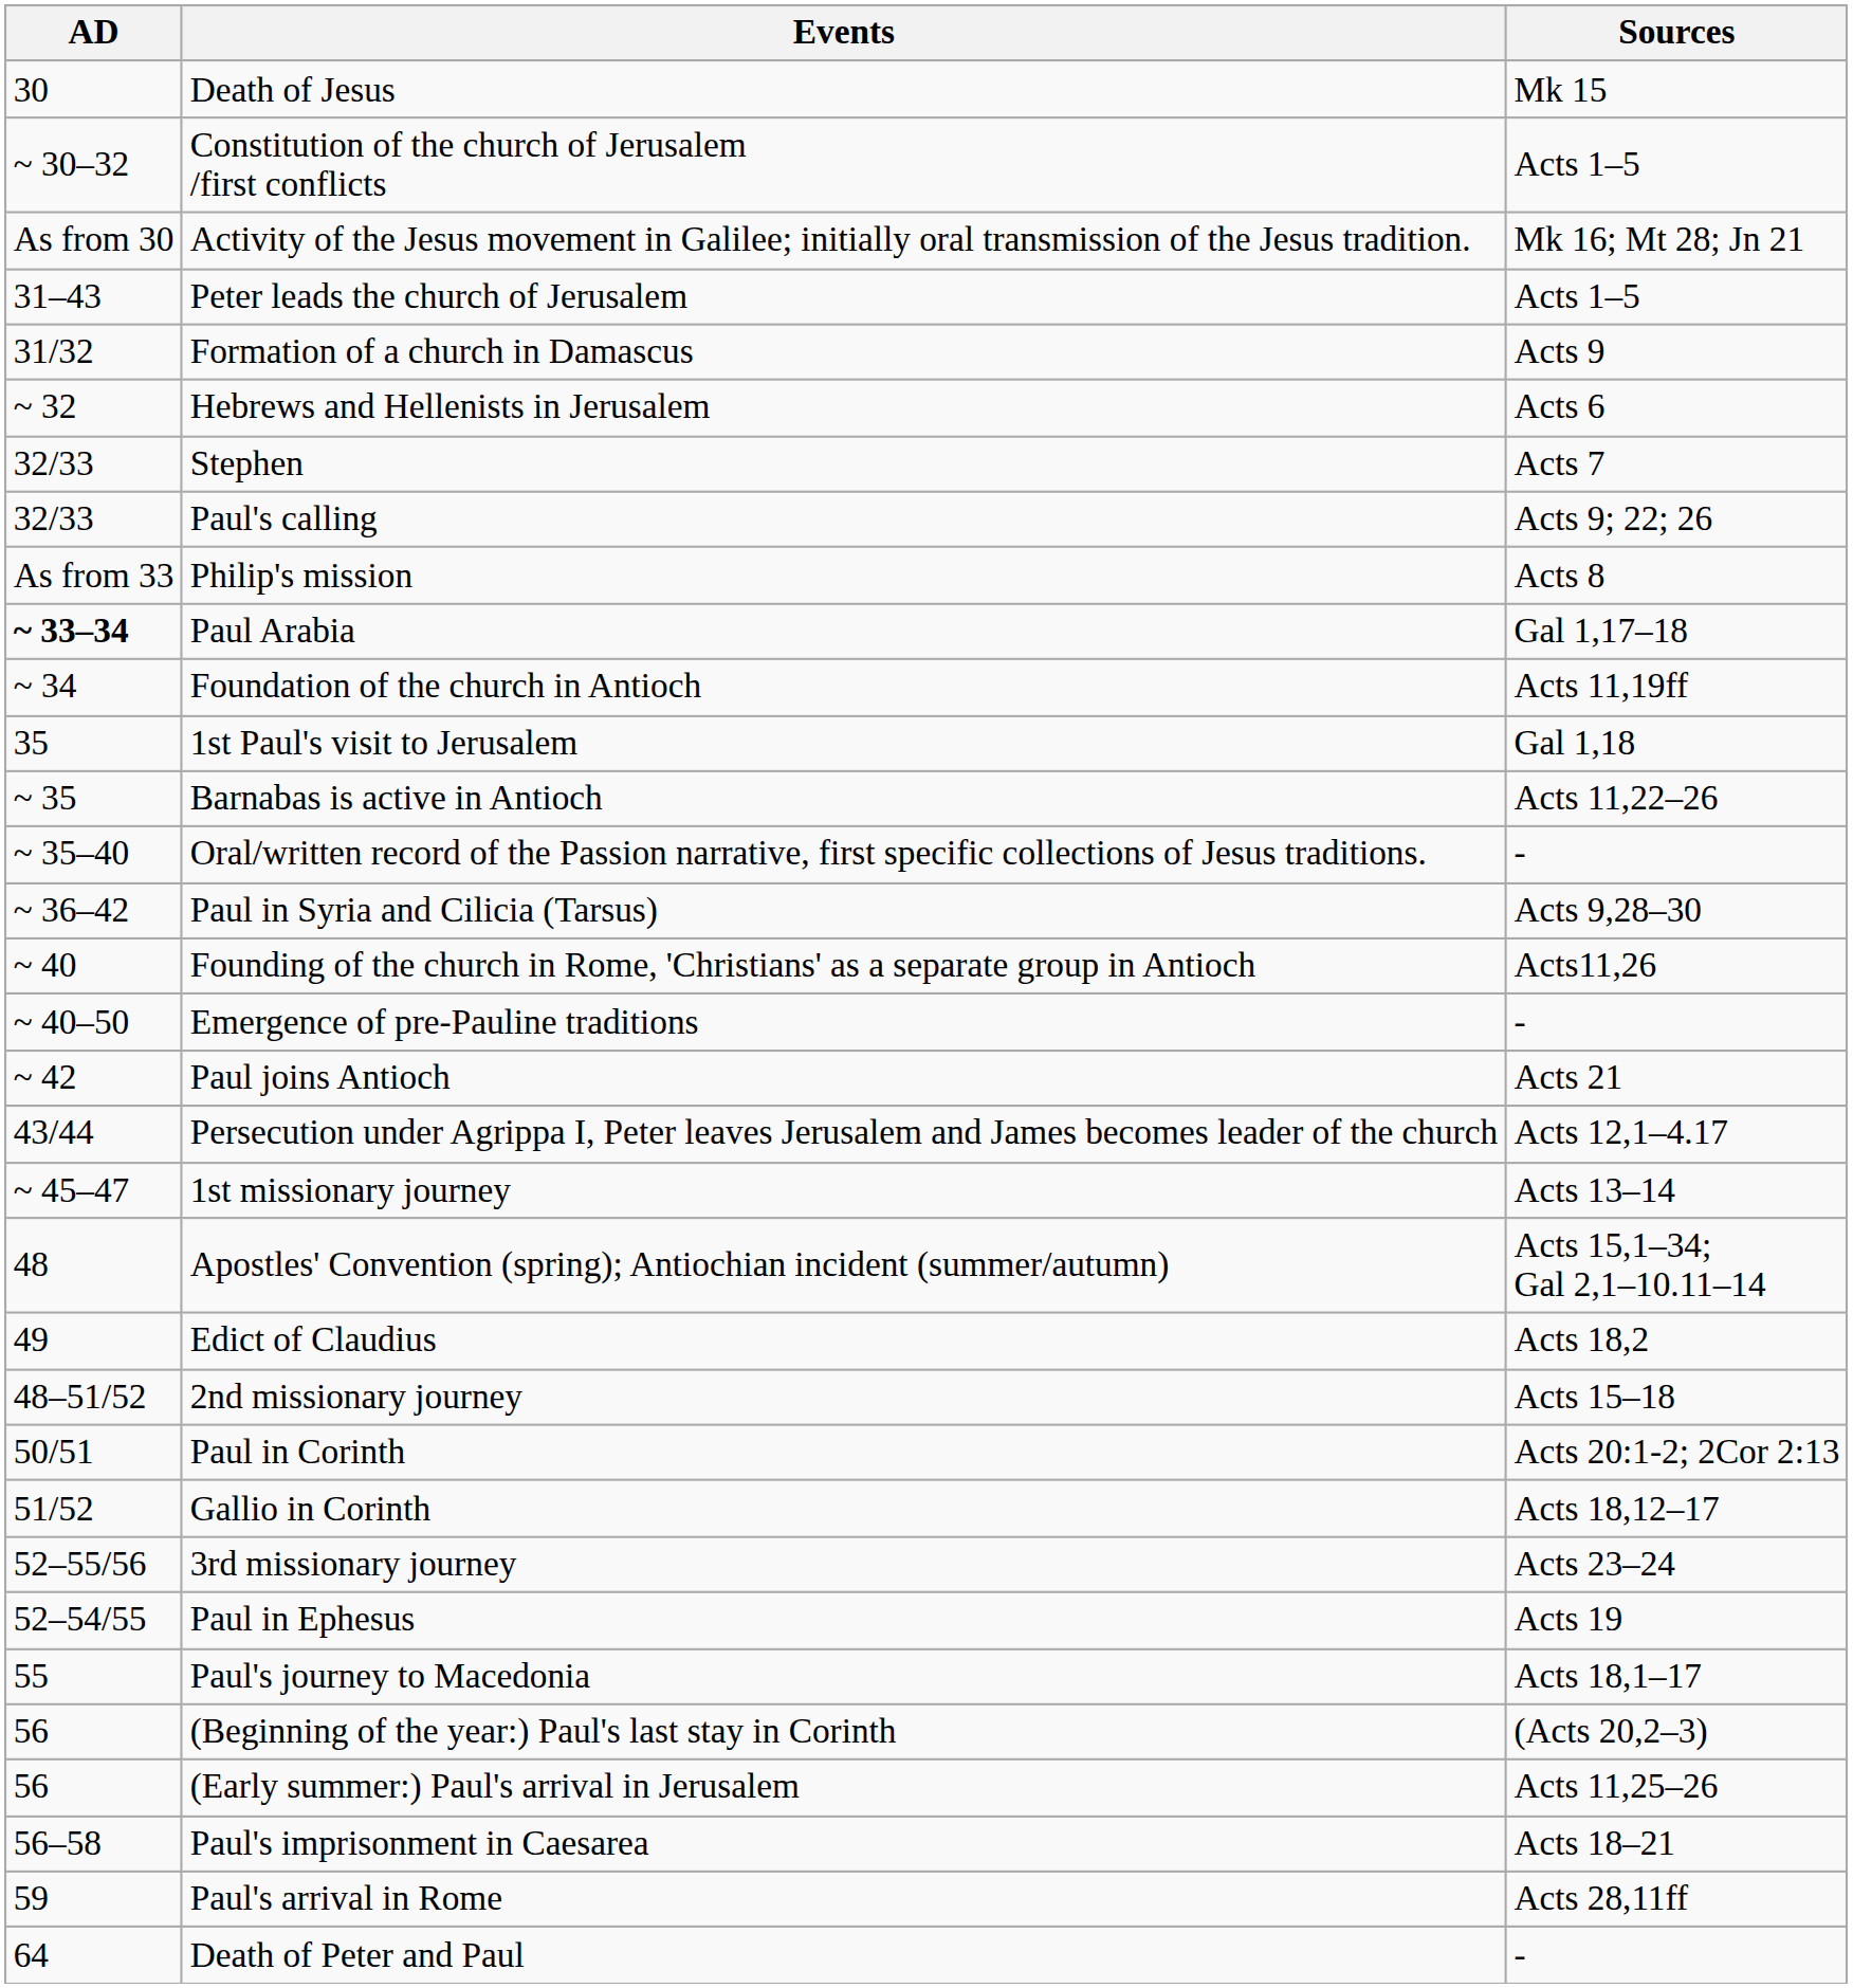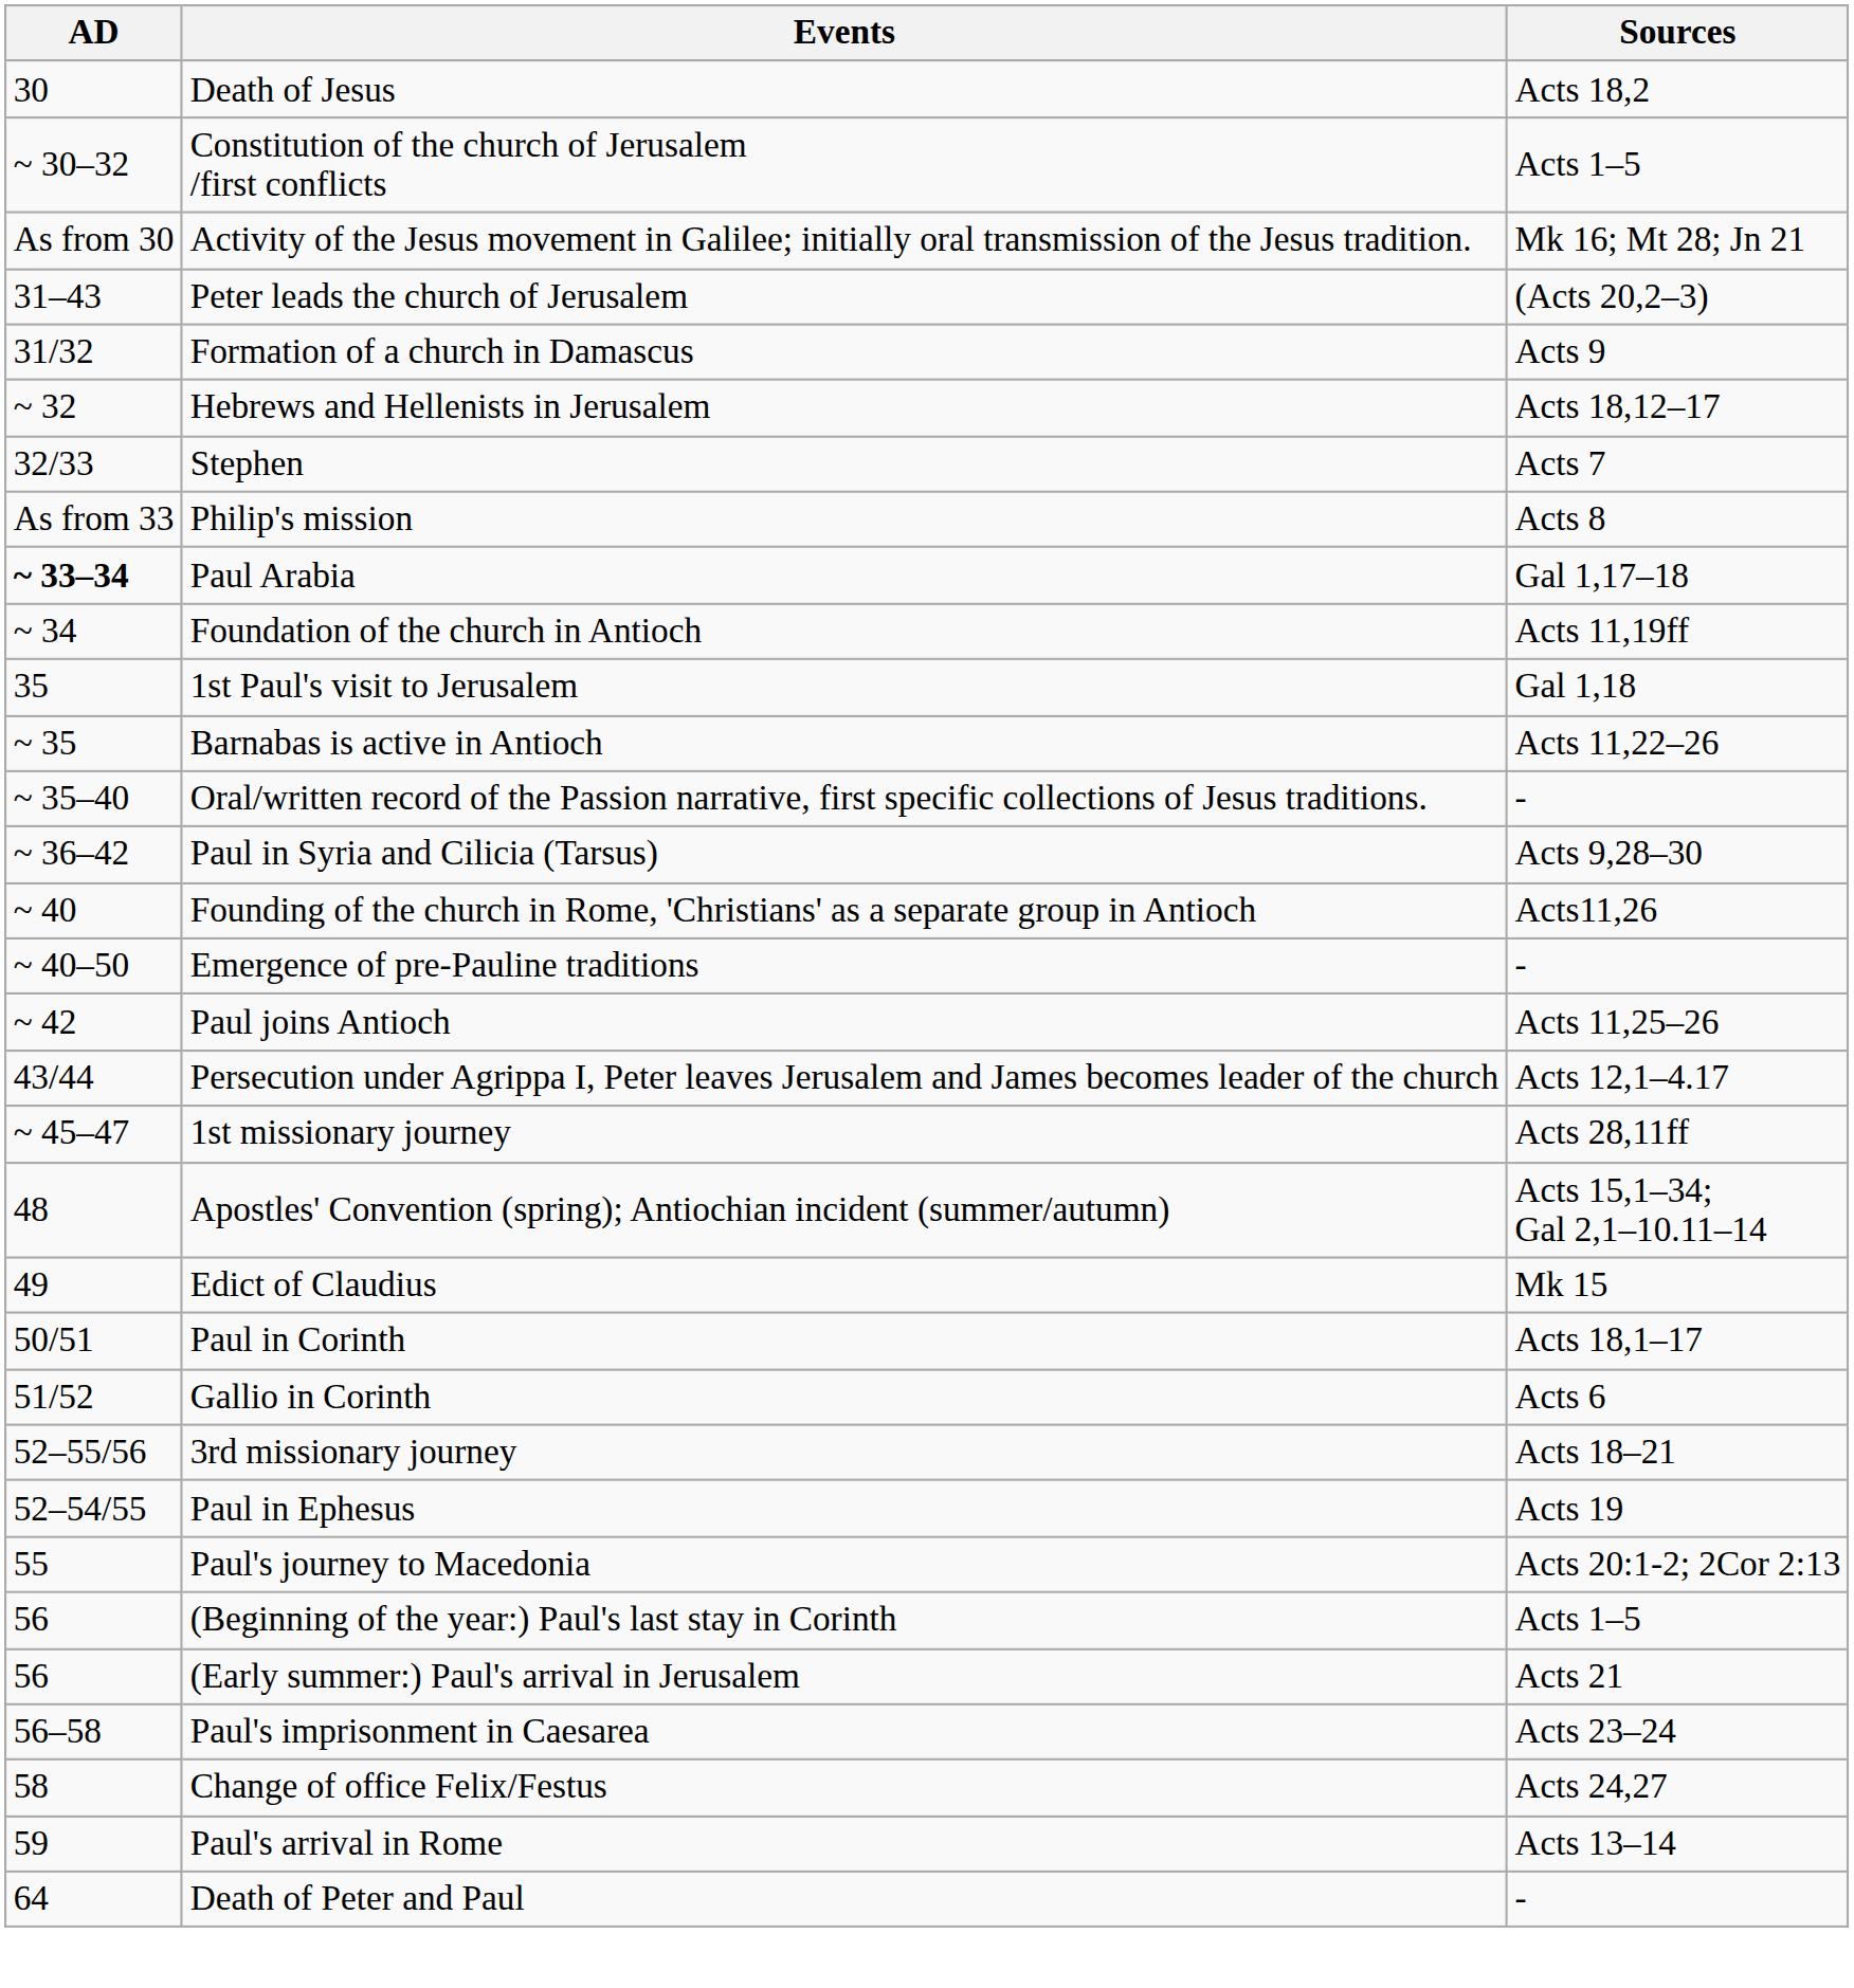Death of Jesus | Sources: Mk 15 -> Acts 18,2
Peter leads the church of Jerusalem | Sources: Acts 1–5 -> (Acts 20,2–3)
Hebrews and Hellenists in Jerusalem | Sources: Acts 6 -> Acts 18,12–17
- row: 32/33 | Paul's calling | Acts 9; 22; 26
Paul joins Antioch | Sources: Acts 21 -> Acts 11,25–26
1st missionary journey | Sources: Acts 13–14 -> Acts 28,11ff
Edict of Claudius | Sources: Acts 18,2 -> Mk 15
- row: 48–51/52 | 2nd missionary journey | Acts 15–18
Paul in Corinth | Sources: Acts 20:1-2; 2Cor 2:13 -> Acts 18,1–17
Gallio in Corinth | Sources: Acts 18,12–17 -> Acts 6
3rd missionary journey | Sources: Acts 23–24 -> Acts 18–21
Paul's journey to Macedonia | Sources: Acts 18,1–17 -> Acts 20:1-2; 2Cor 2:13
(Beginning of the year:) Paul's last stay in Corinth | Sources: (Acts 20,2–3) -> Acts 1–5
(Early summer:) Paul's arrival in Jerusalem | Sources: Acts 11,25–26 -> Acts 21
Paul's imprisonment in Caesarea | Sources: Acts 18–21 -> Acts 23–24
+ row: 58 | Change of office Felix/Festus | Acts 24,27
Paul's arrival in Rome | Sources: Acts 28,11ff -> Acts 13–14
